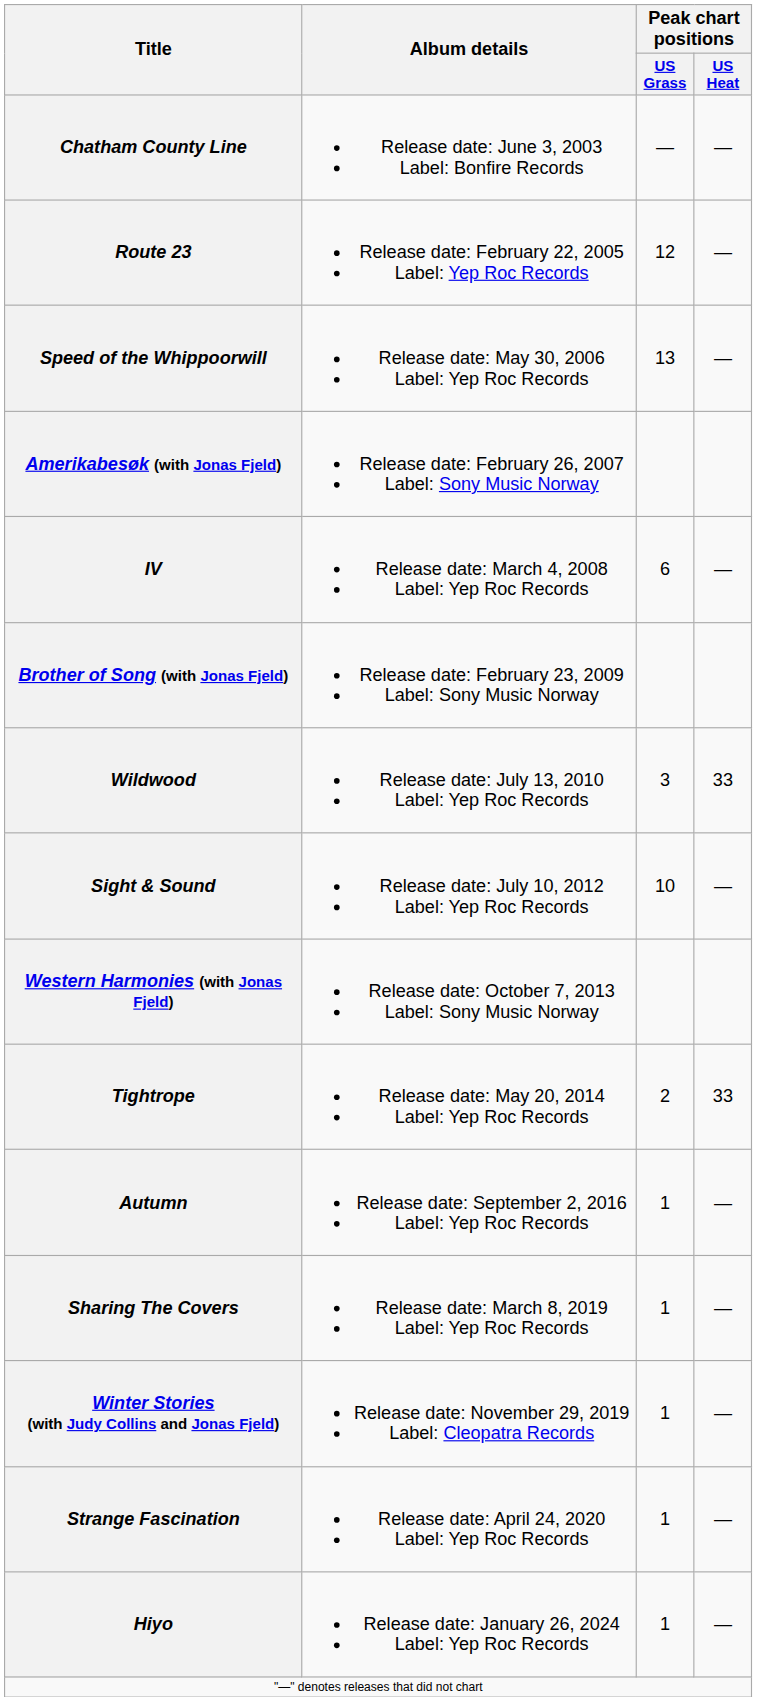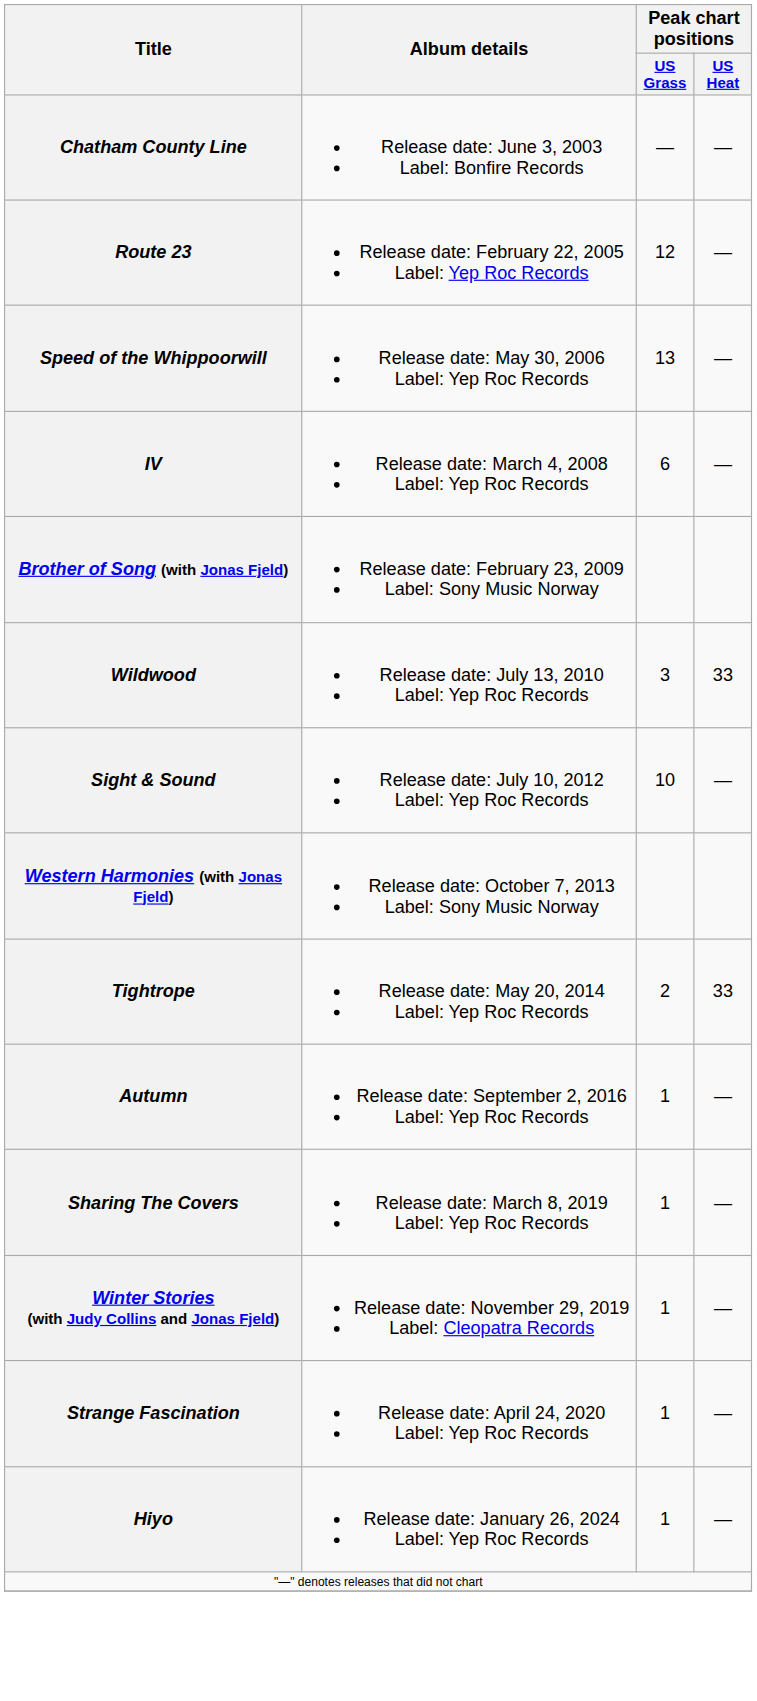- row: Amerikabesøk (with Jonas Fjeld) | Release date: February 26, 2007 Label: Sony Music Norway
